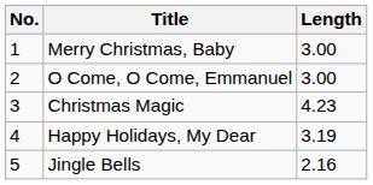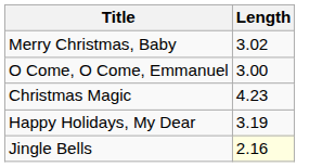- column: No. | 1 | 2 | 3 | 4 | 5
Merry Christmas, Baby | Length: 3.00 -> 3.02
Jingle Bells | Length: no background -> lightyellow background
